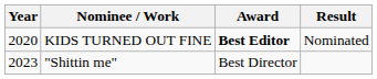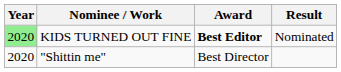KIDS TURNED OUT FINE | Year: no background -> lightgreen background
"Shittin me" | Year: 2023 -> 2020
